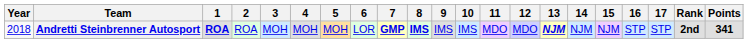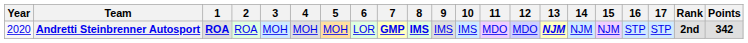Andretti Steinbrenner Autosport | Year: 2018 -> 2020
Andretti Steinbrenner Autosport | Points: 341 -> 342
